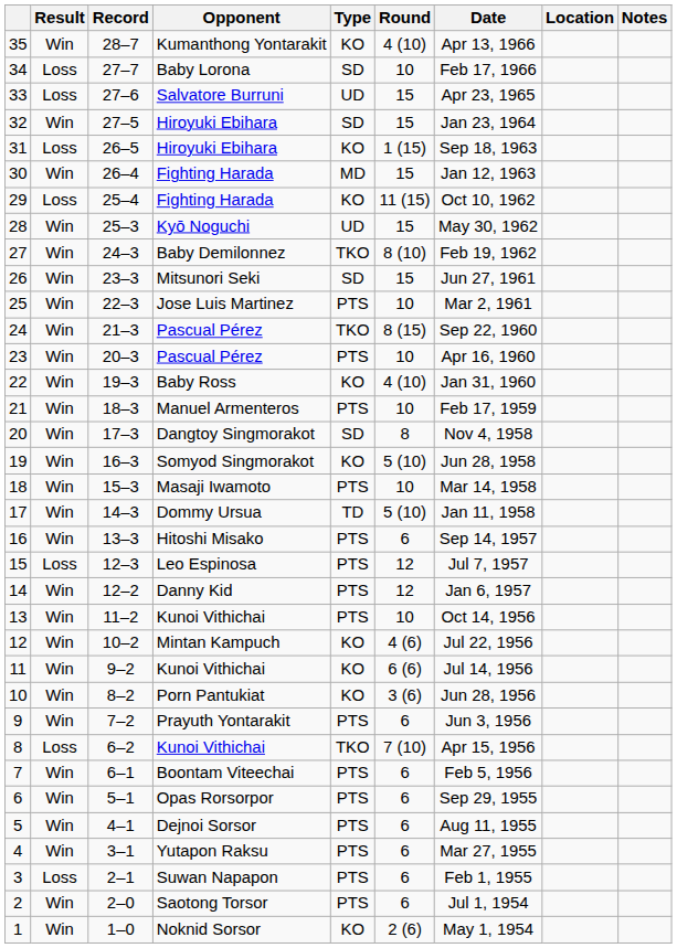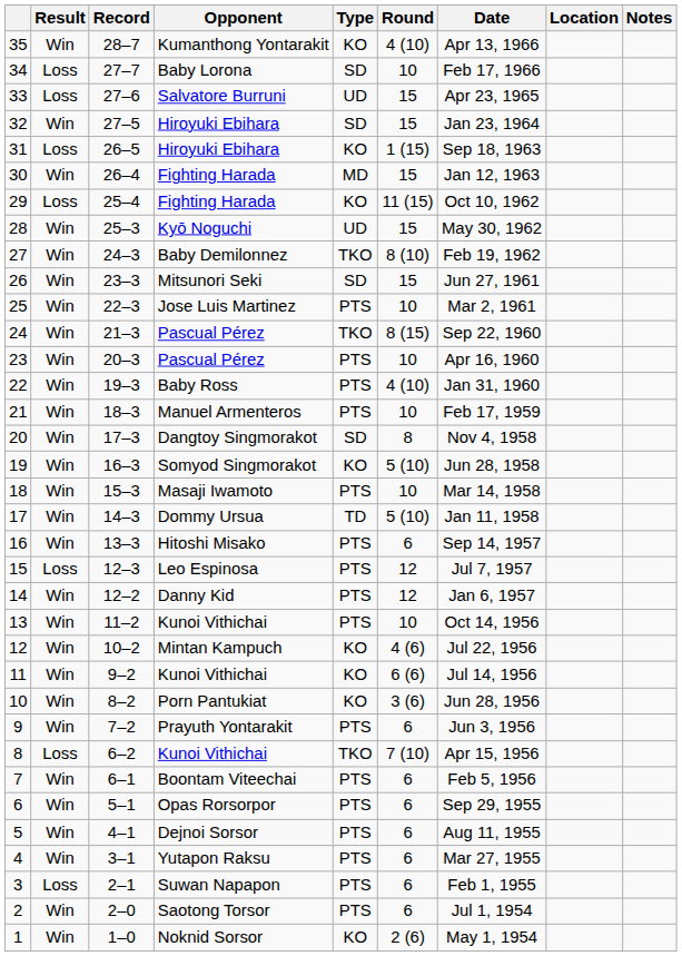22 | Type: KO -> PTS
